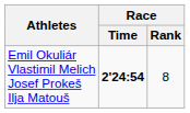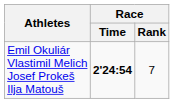Emil Okuliár Vlastimil Melich Josef Prokeš Ilja Matouš | Race / Rank: 8 -> 7
